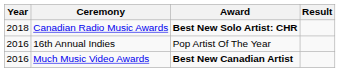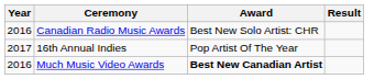Canadian Radio Music Awards | Year: 2018 -> 2016
Canadian Radio Music Awards | Award: bold -> normal
16th Annual Indies | Year: 2016 -> 2017
